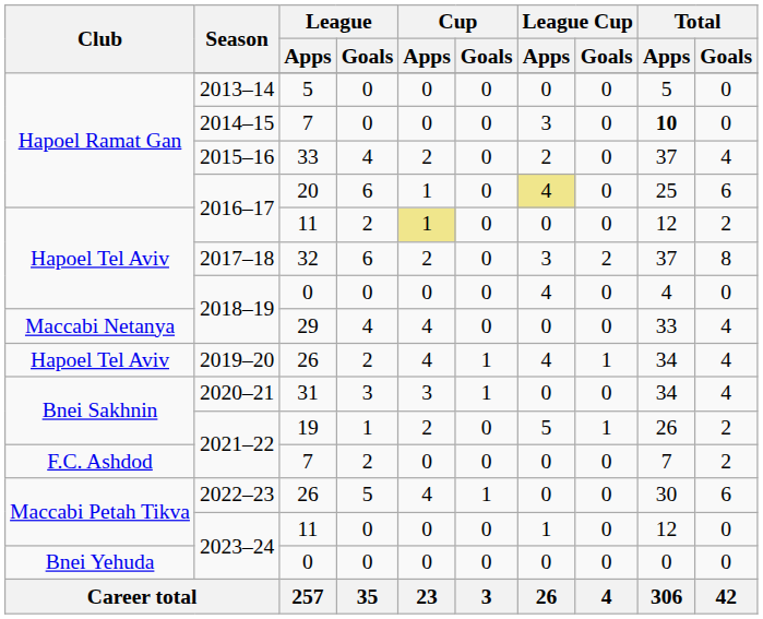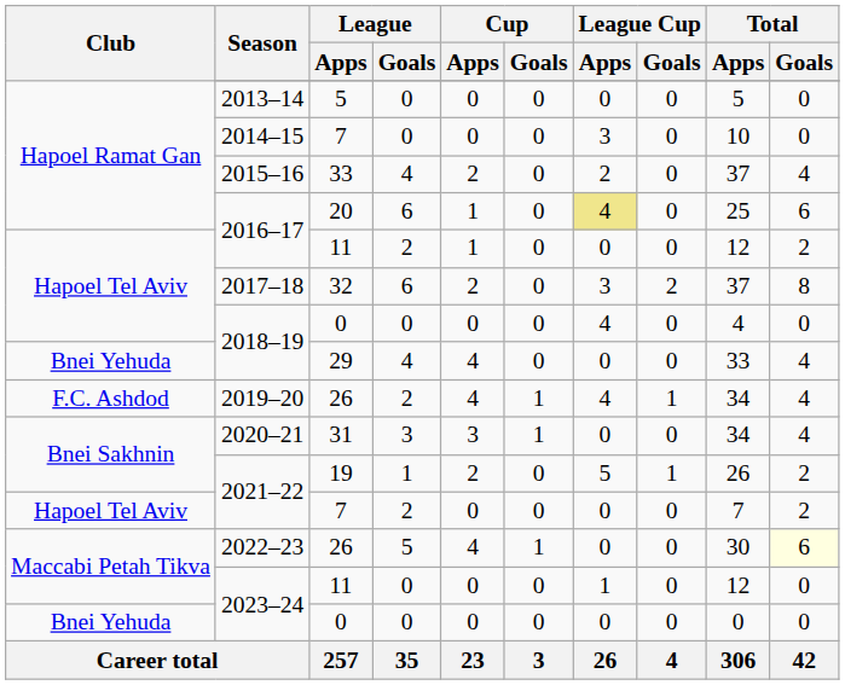2014–15 | Total / Apps: bold -> normal
2016–17 / 11 | Cup / Apps: khaki background -> no background
2018–19 / 29 | Club: Maccabi Netanya -> Bnei Yehuda
2019–20 | Club: Hapoel Tel Aviv -> F.C. Ashdod
2021–22 / 7 | Club: F.C. Ashdod -> Hapoel Tel Aviv
2022–23 | Total / Goals: no background -> lightyellow background
